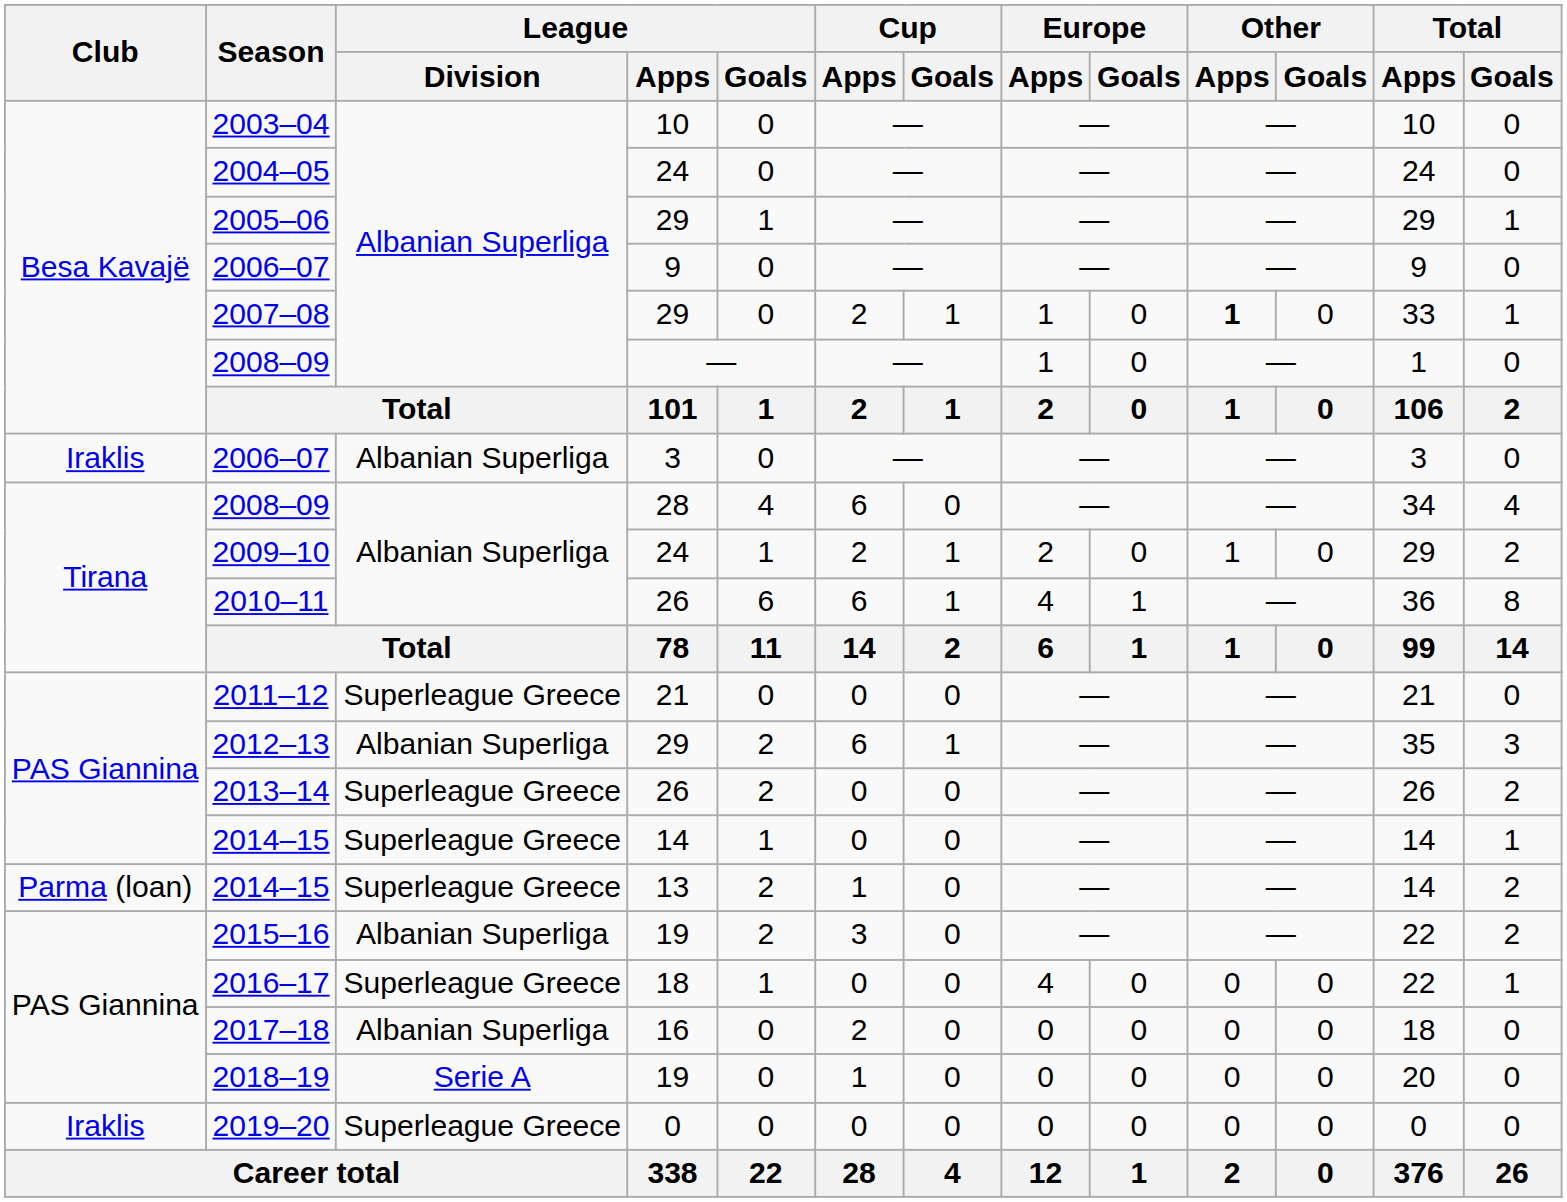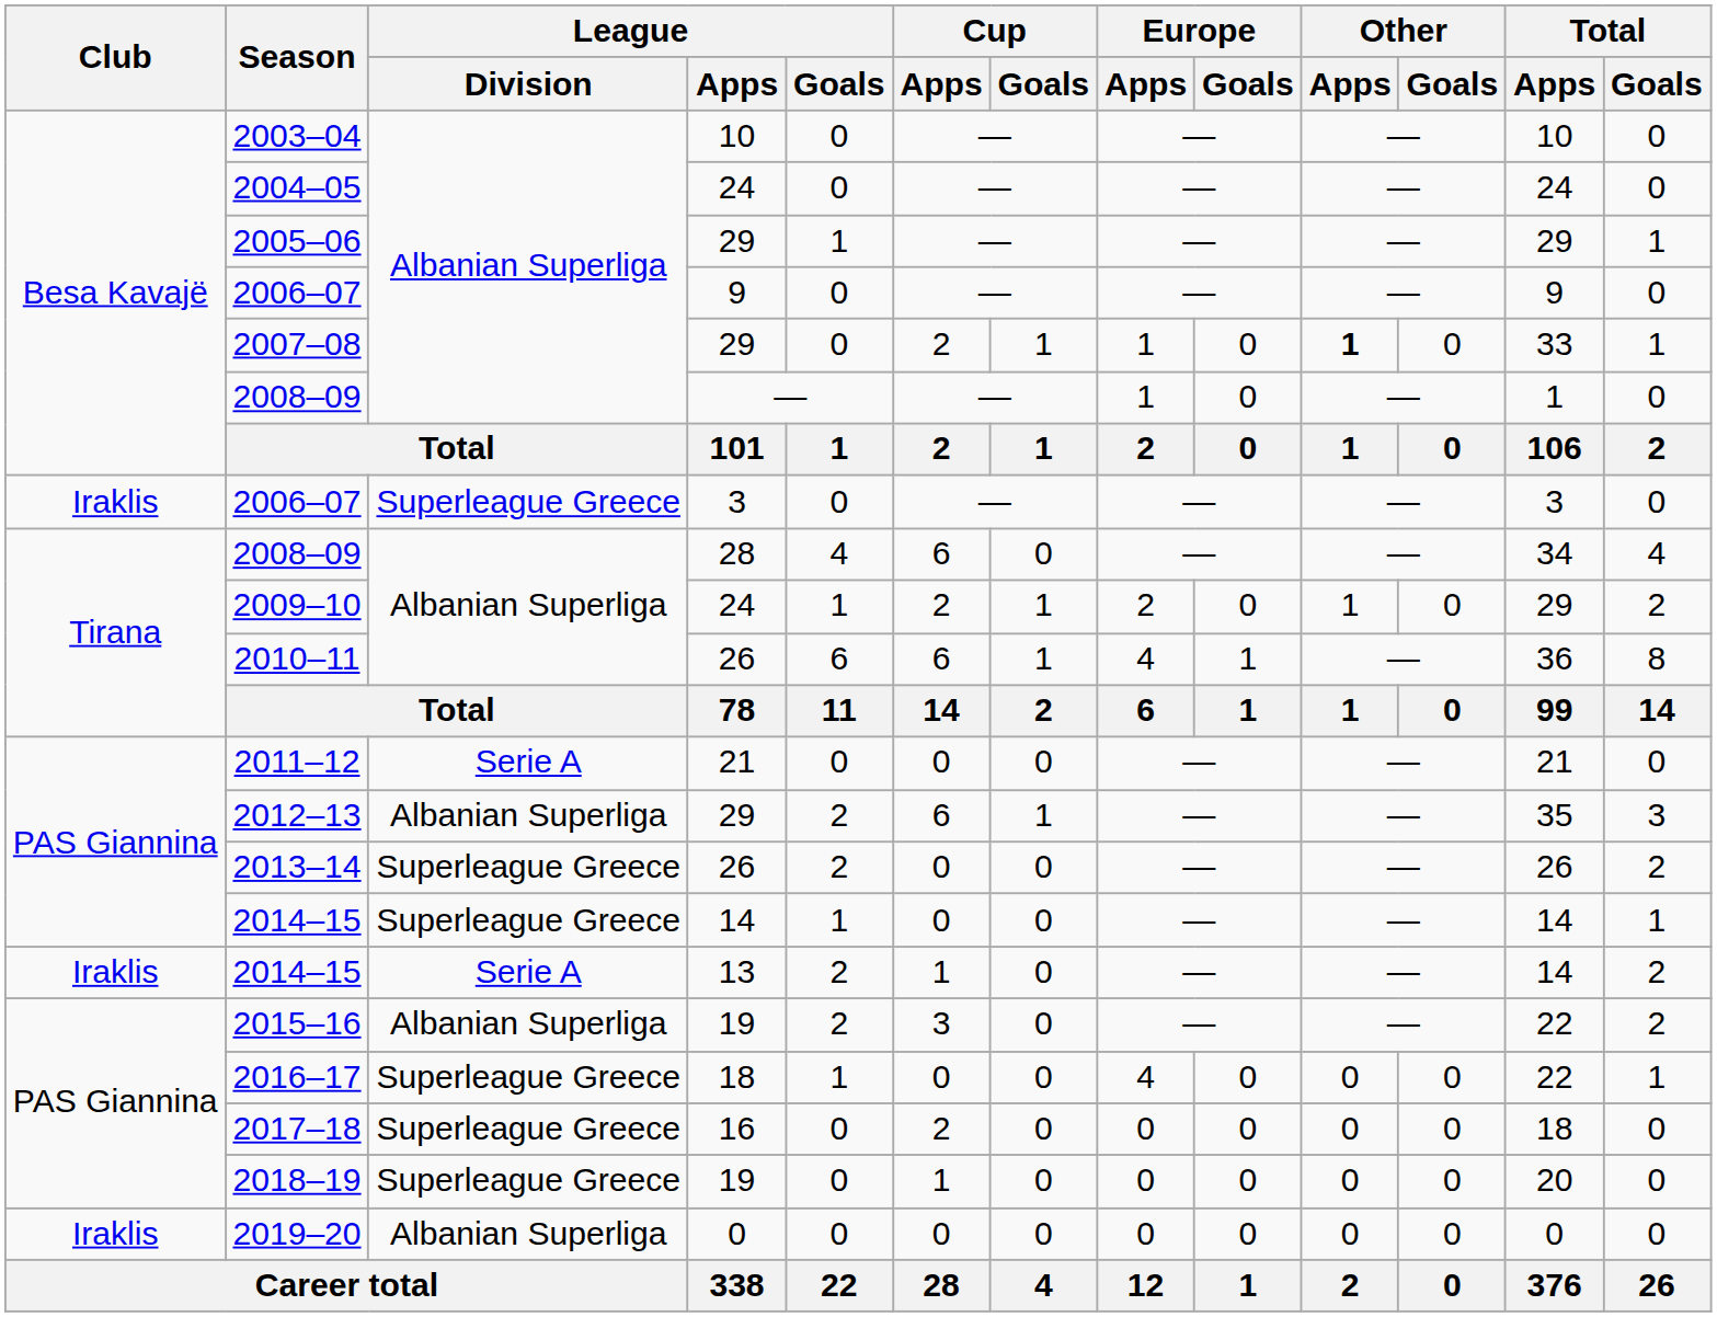2006–07 / 3 | League / Division: Albanian Superliga -> Superleague Greece
2011–12 | League / Division: Superleague Greece -> Serie A
2014–15 / 13 | Club: Parma (loan) -> Iraklis
2014–15 / 13 | League / Division: Superleague Greece -> Serie A
2017–18 | League / Division: Albanian Superliga -> Superleague Greece
2018–19 | League / Division: Serie A -> Superleague Greece
2019–20 | League / Division: Superleague Greece -> Albanian Superliga
